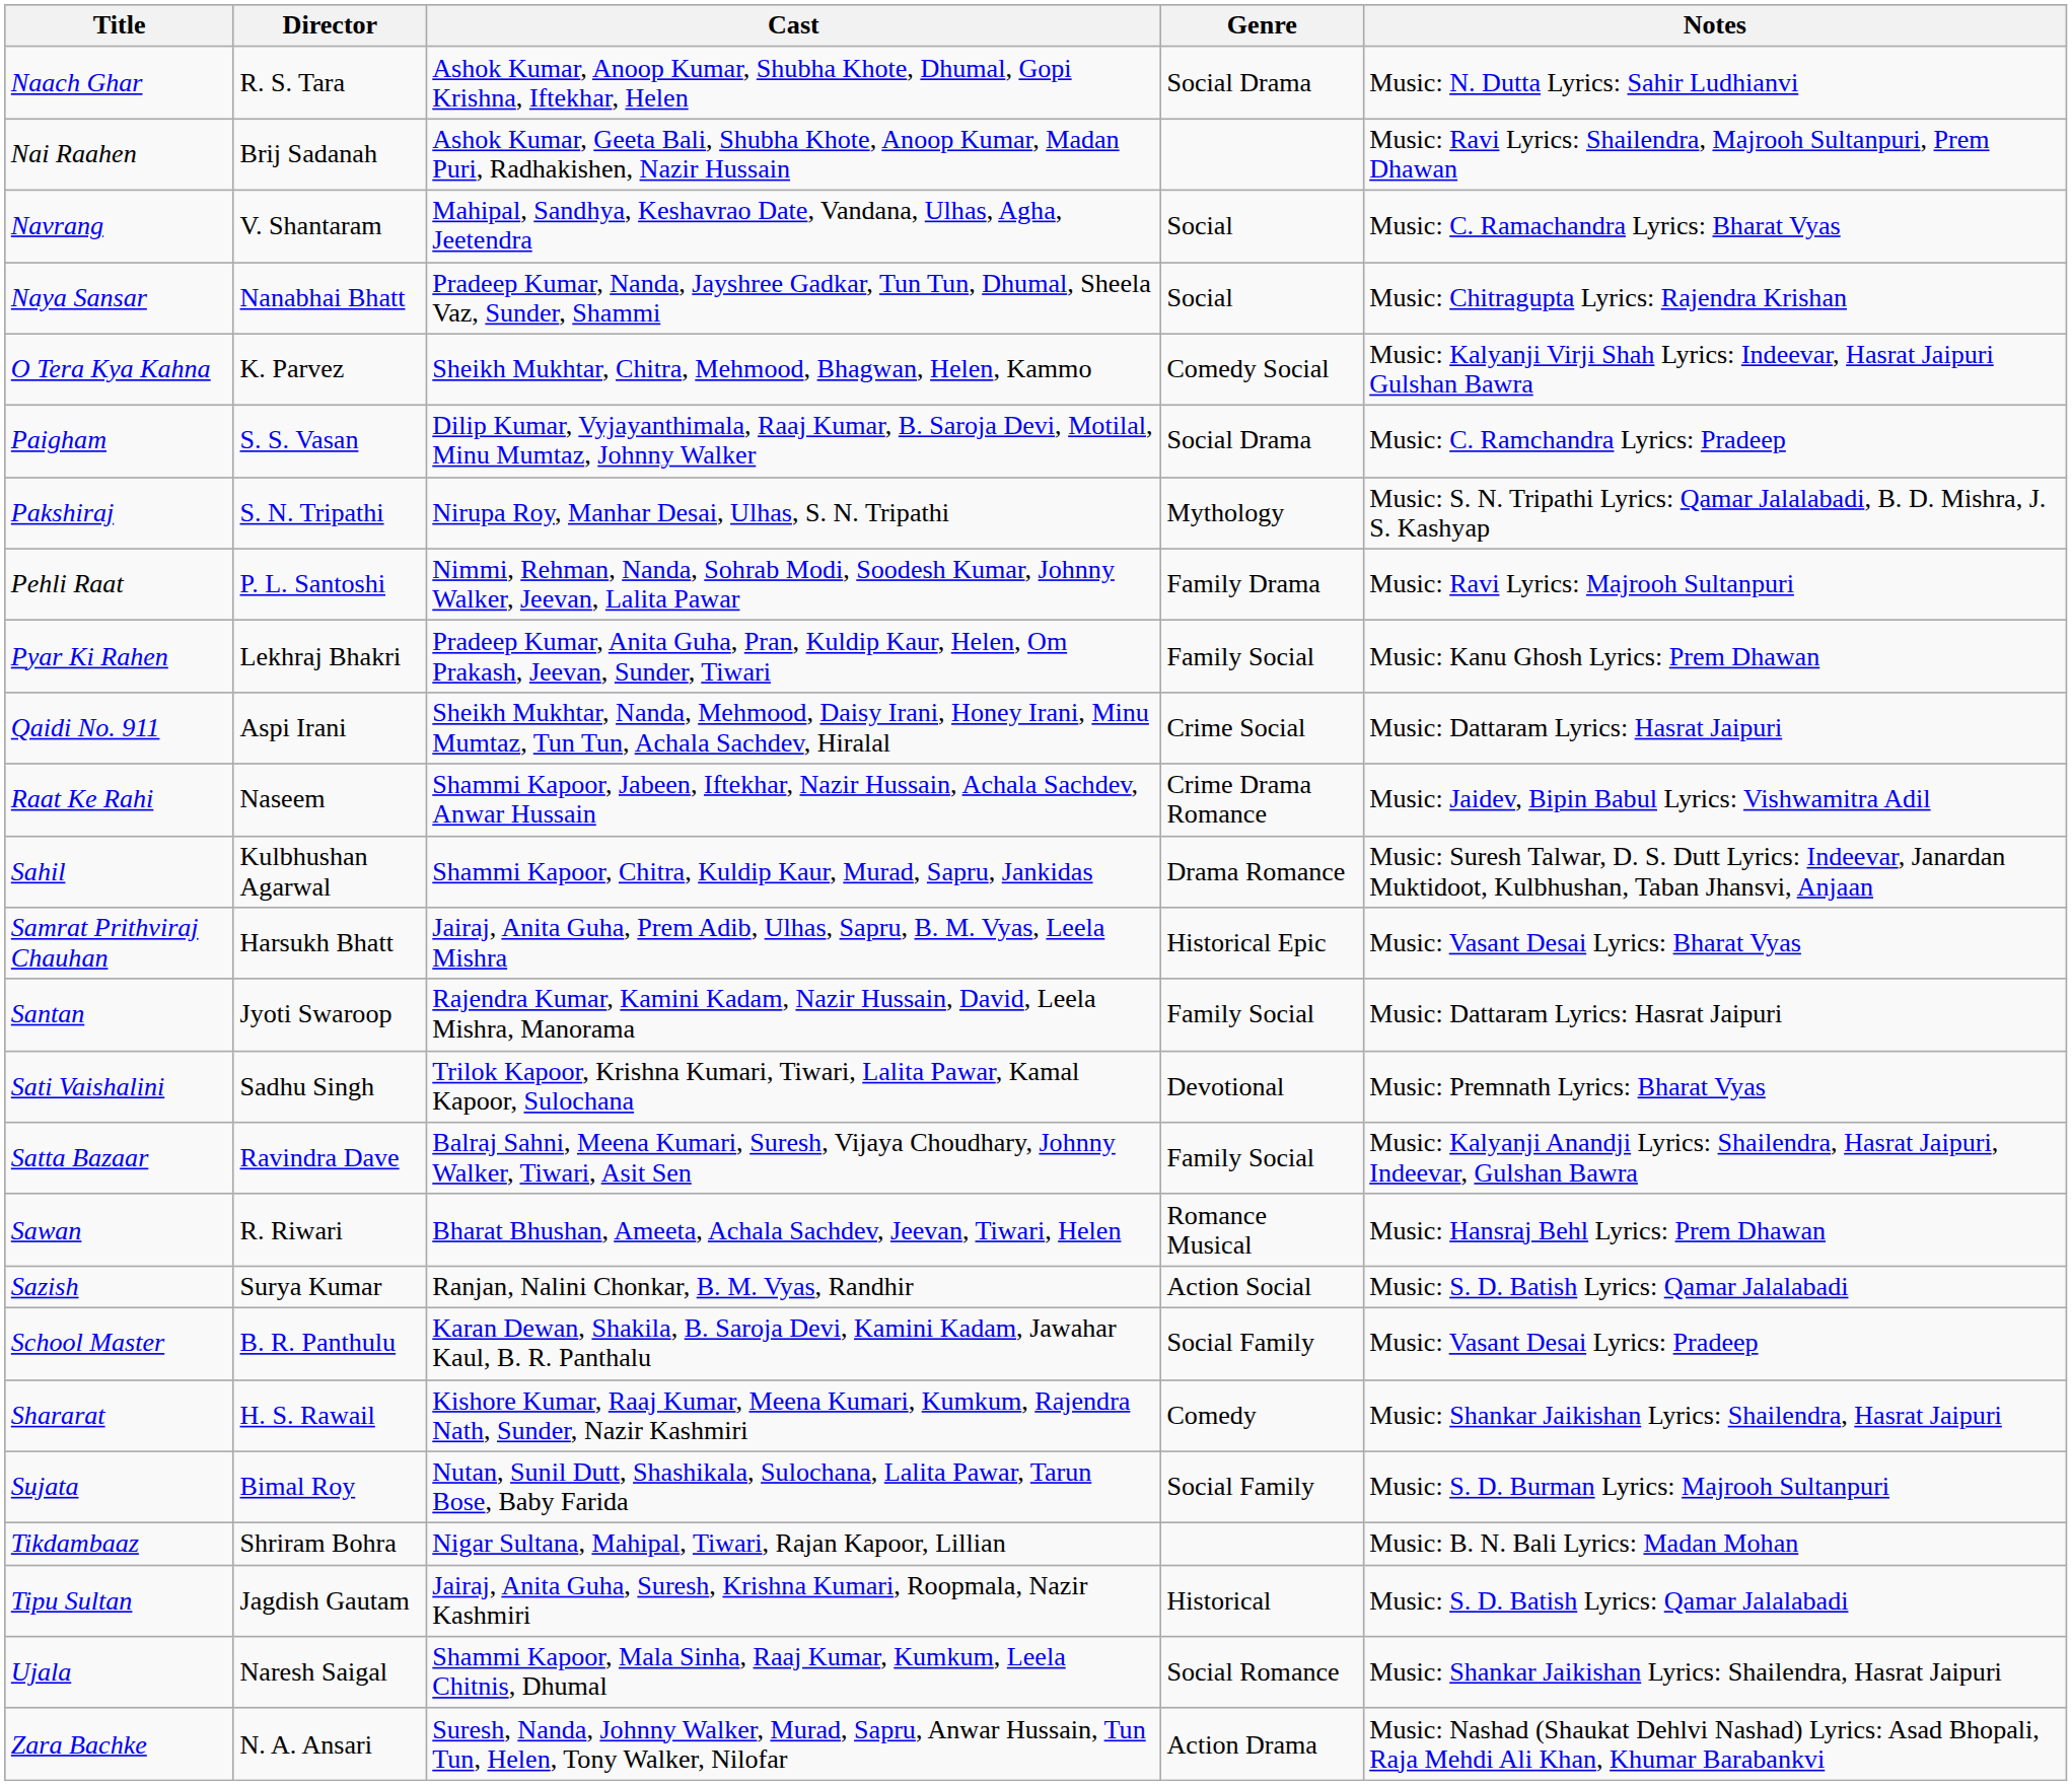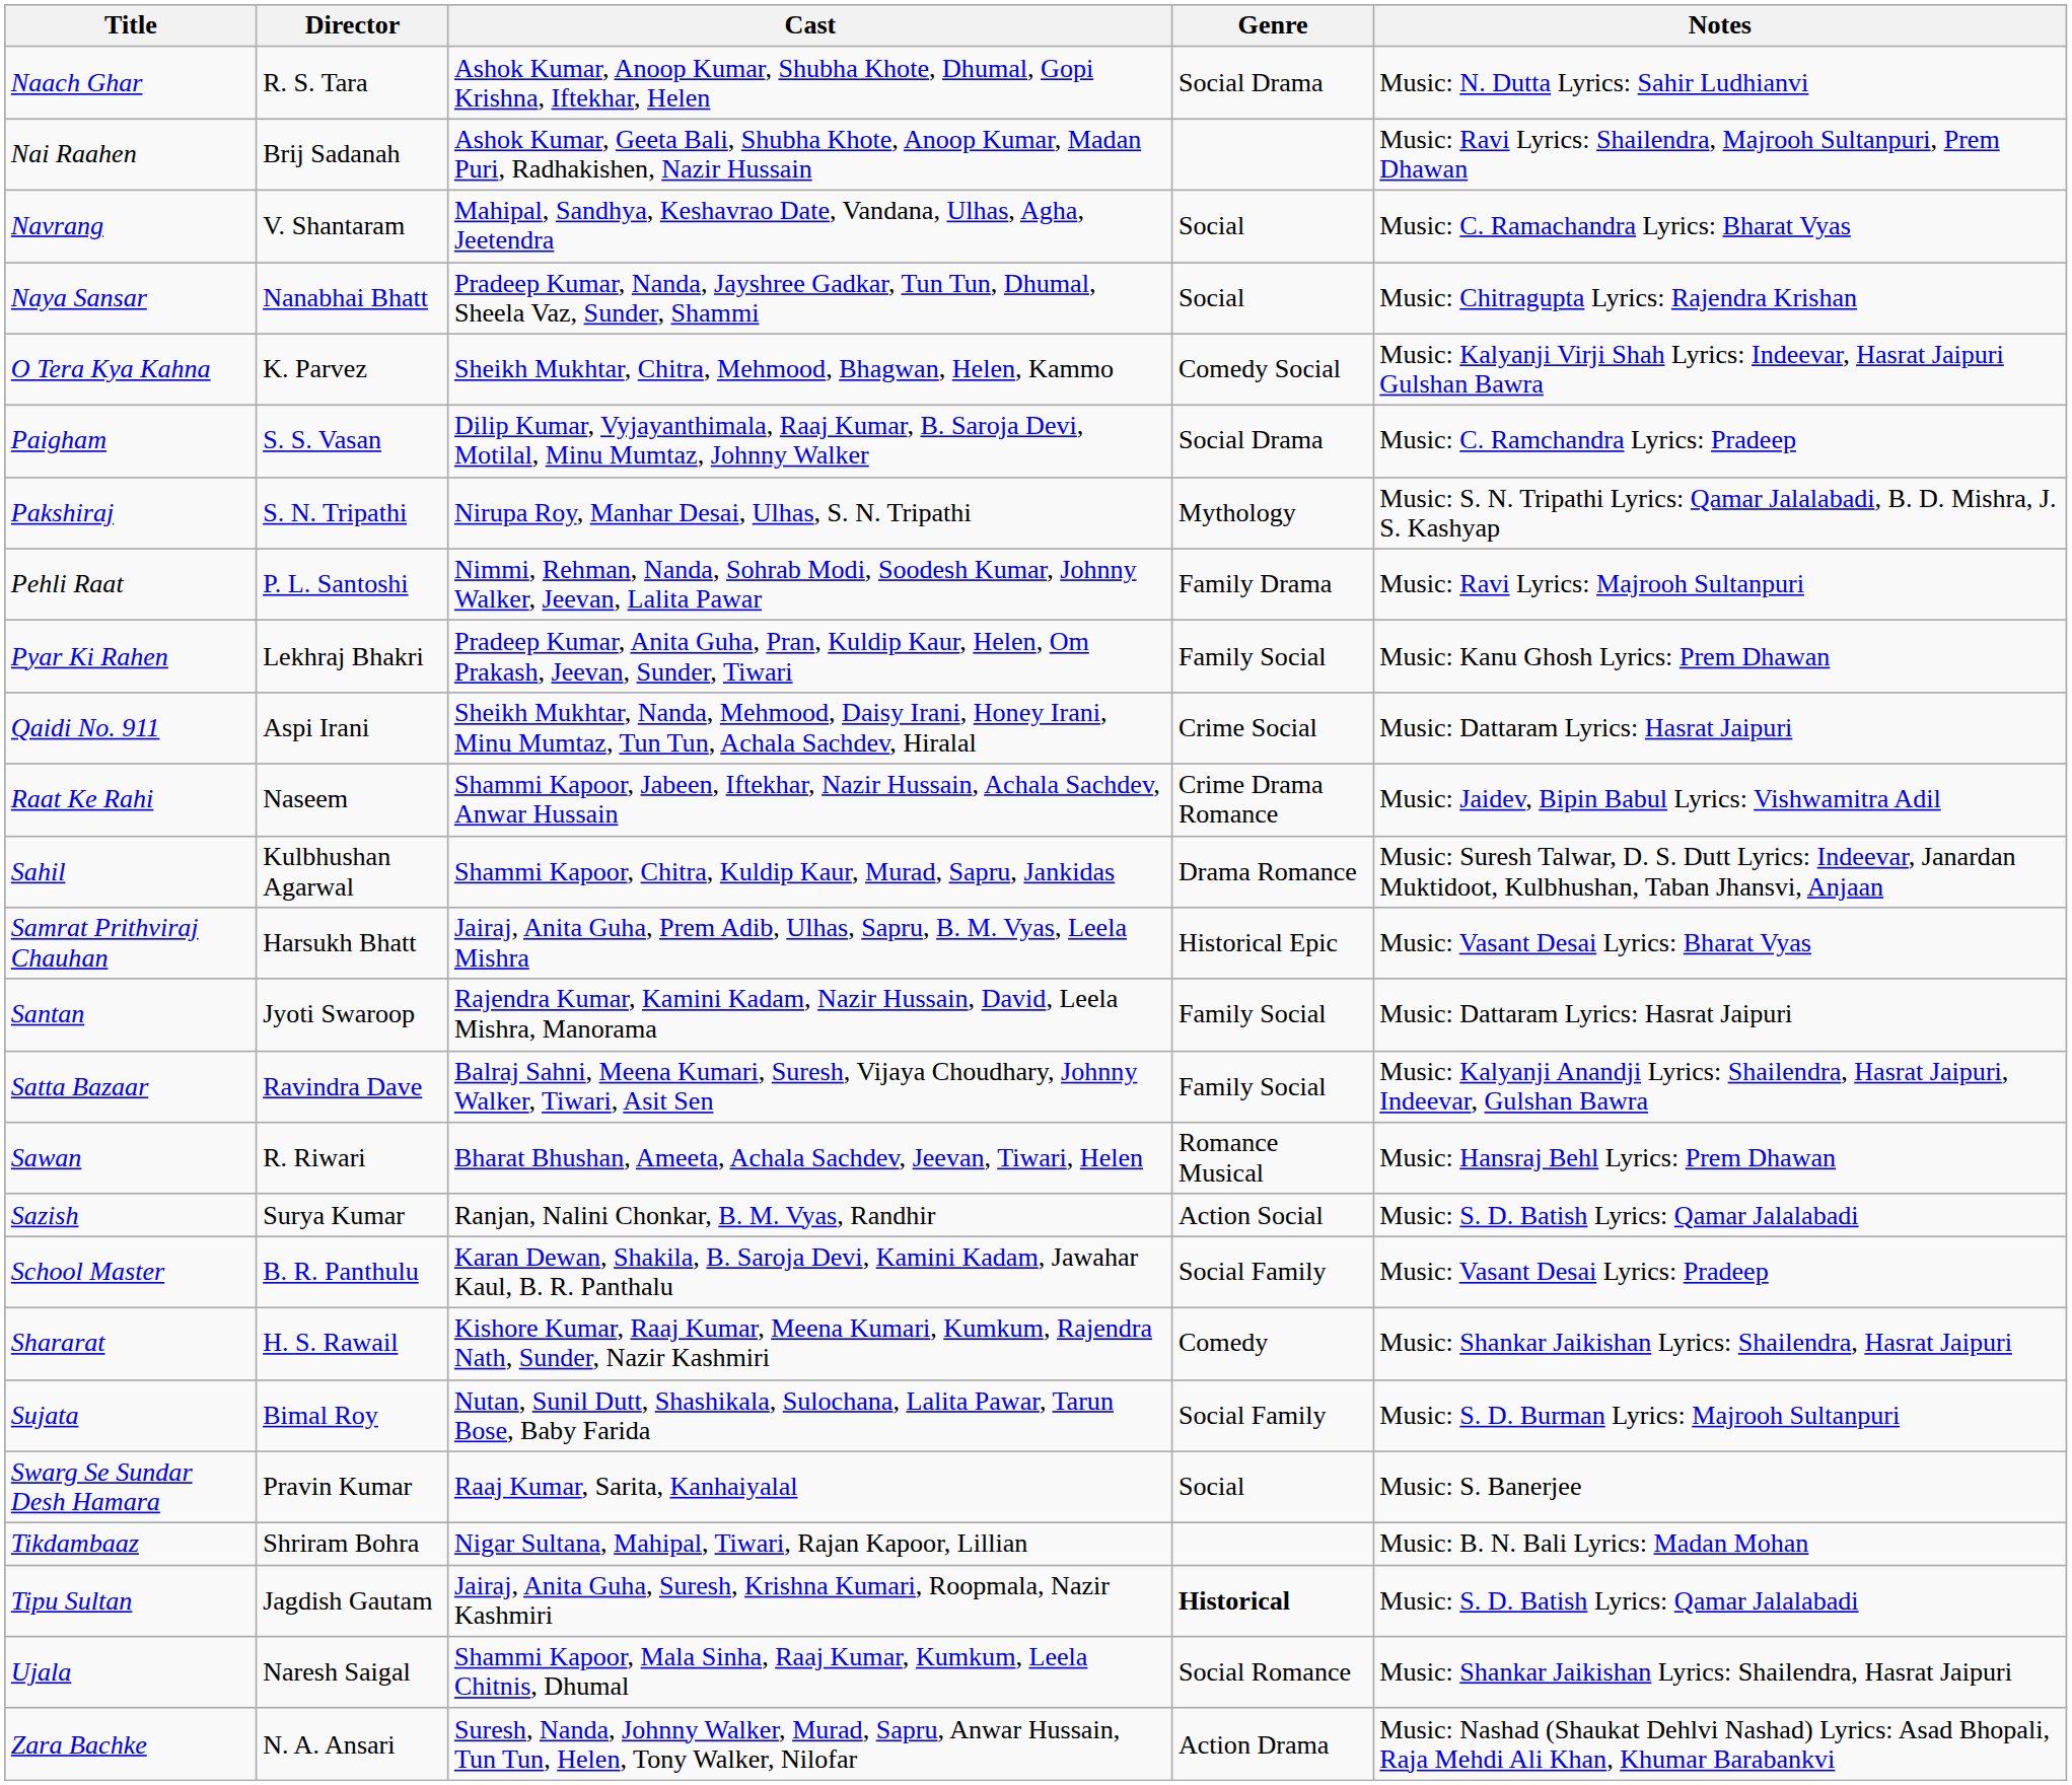- row: Sati Vaishalini | Sadhu Singh | Trilok Kapoor, Krishna Kumari, Tiwari, Lalita Pawar, Kamal Kapoor, Sulochana | Devotional | Music: Premnath Lyrics: Bharat Vyas
+ row: Swarg Se Sundar Desh Hamara | Pravin Kumar | Raaj Kumar, Sarita, Kanhaiyalal | Social | Music: S. Banerjee
Tipu Sultan | Genre: normal -> bold
